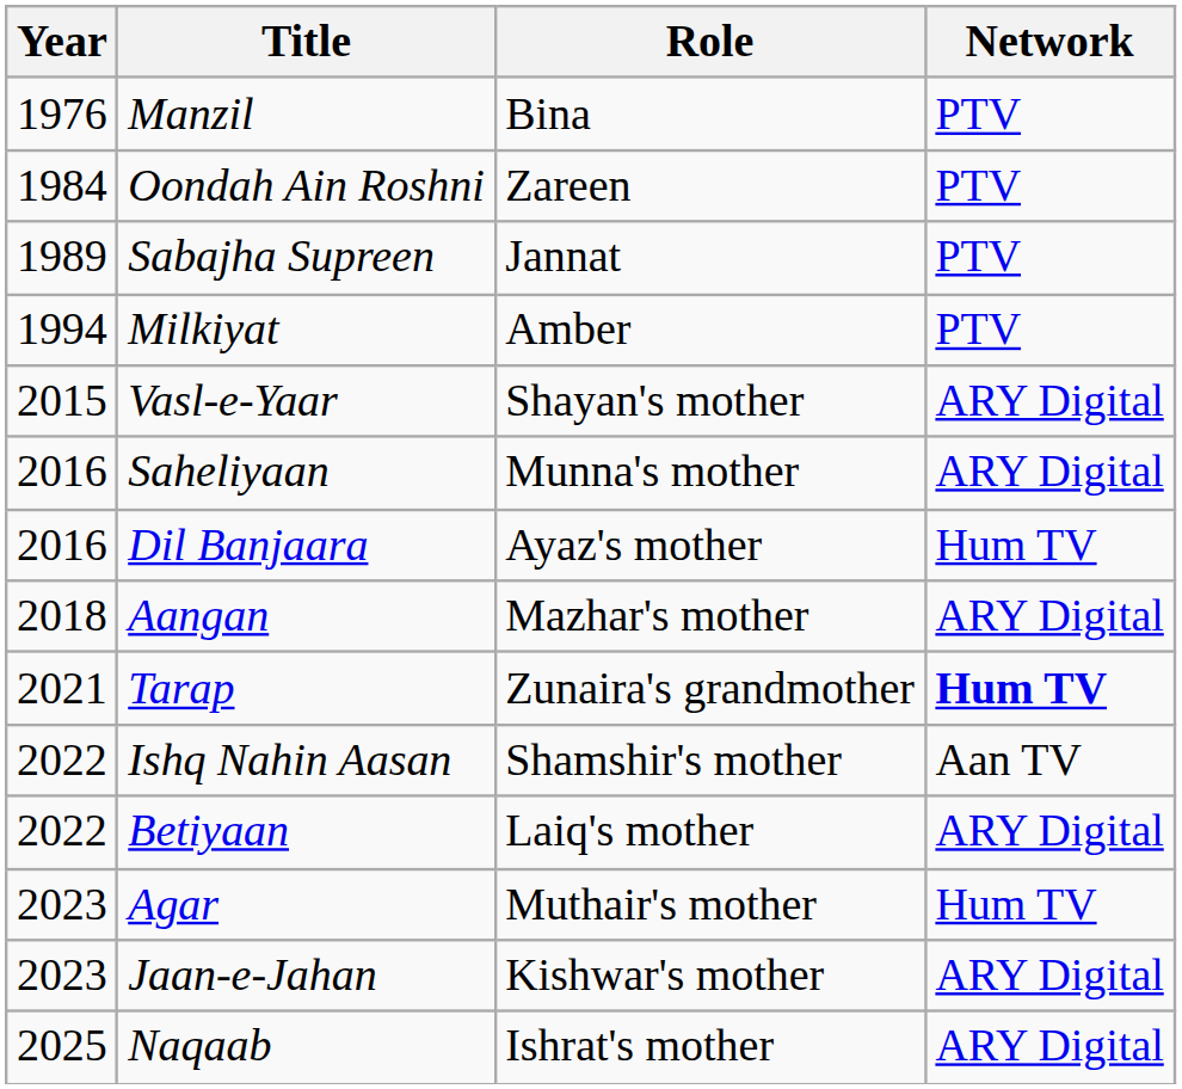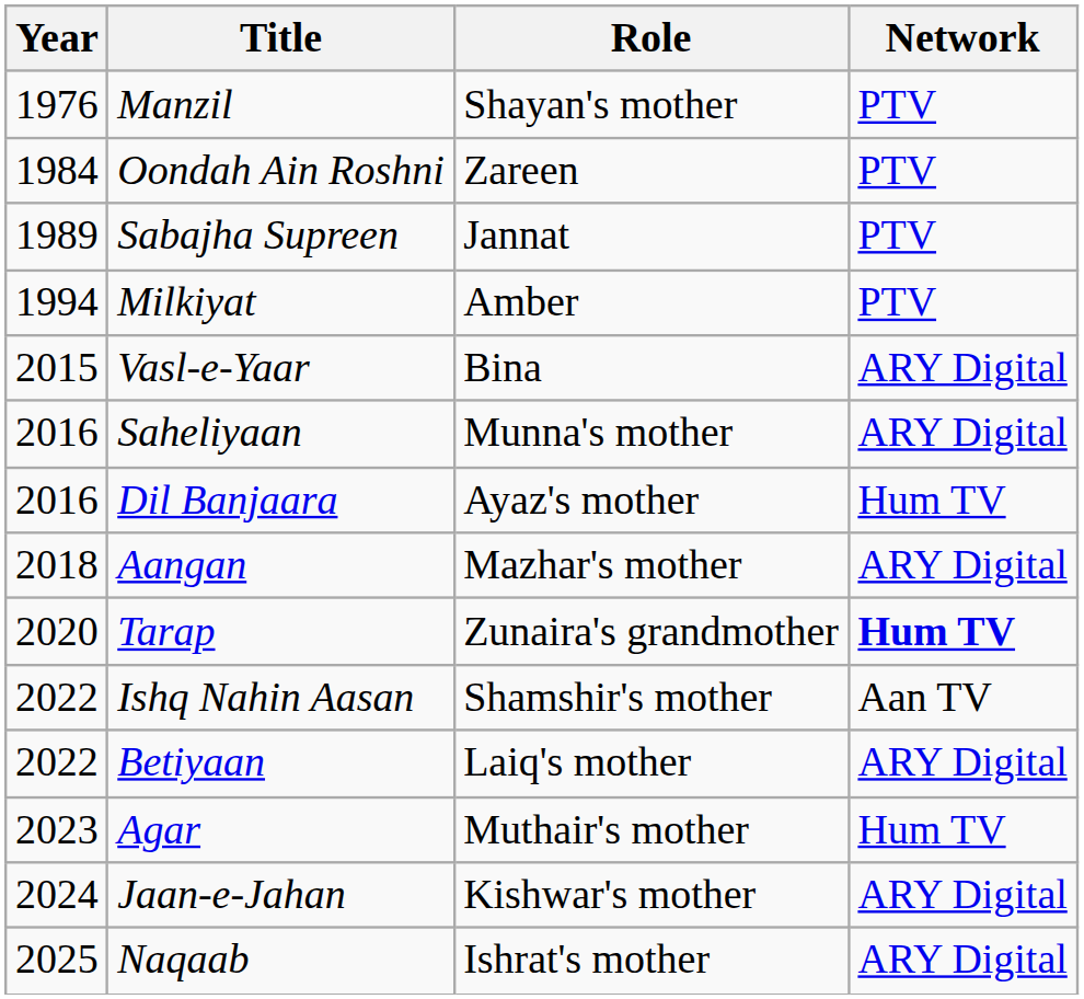Manzil | Role: Bina -> Shayan's mother
Vasl-e-Yaar | Role: Shayan's mother -> Bina
Tarap | Year: 2021 -> 2020
Jaan-e-Jahan | Year: 2023 -> 2024
